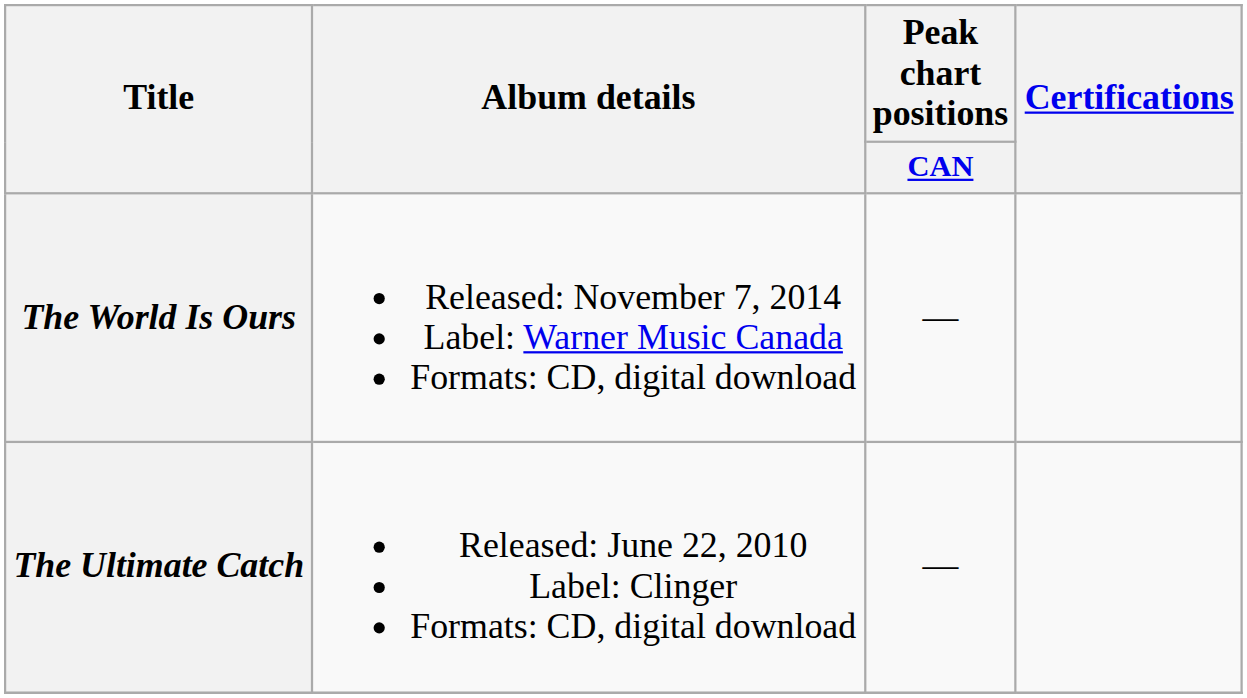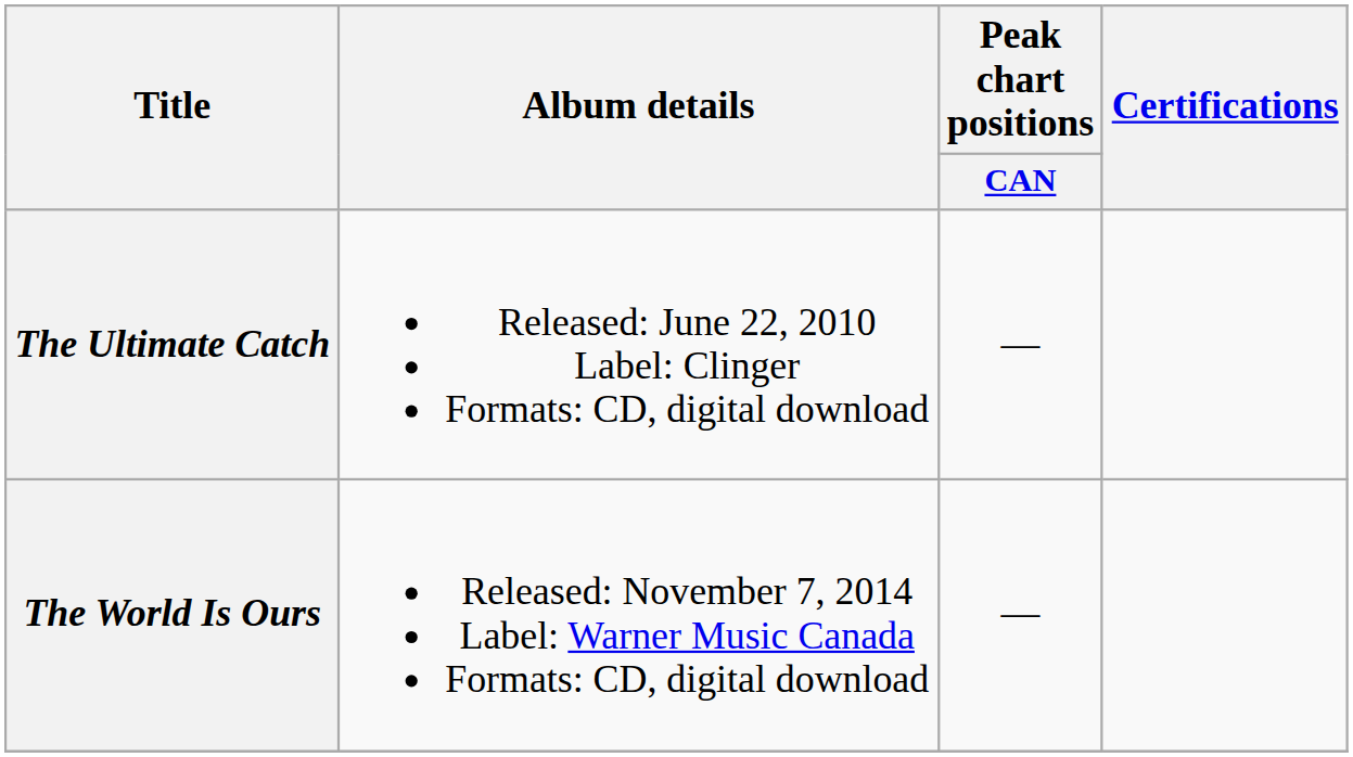rows swapped: The Ultimate Catch <-> The World Is Ours
